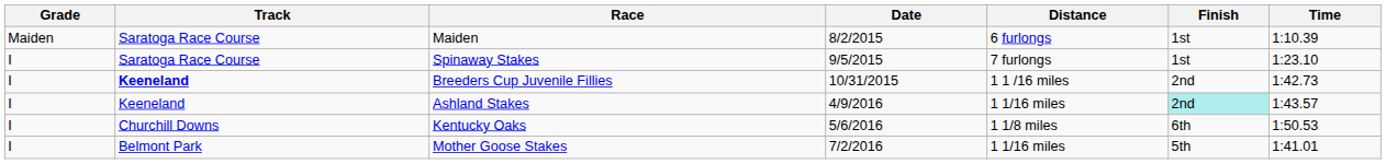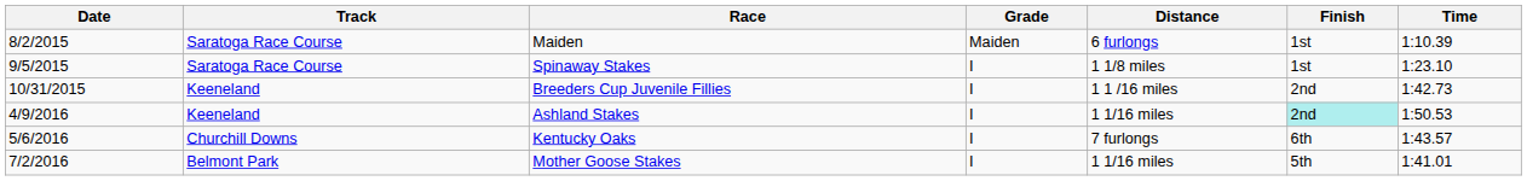columns swapped: Date <-> Grade
Spinaway Stakes | Distance: 7 furlongs -> 1 1/8 miles
Breeders Cup Juvenile Fillies | Track: bold -> normal
Ashland Stakes | Time: 1:43.57 -> 1:50.53
Kentucky Oaks | Distance: 1 1/8 miles -> 7 furlongs
Kentucky Oaks | Time: 1:50.53 -> 1:43.57
